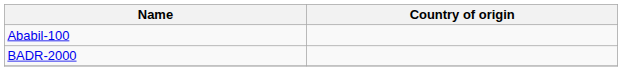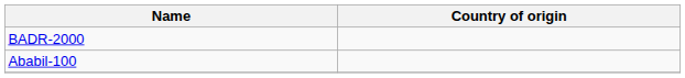rows swapped: BADR-2000 <-> Ababil-100
